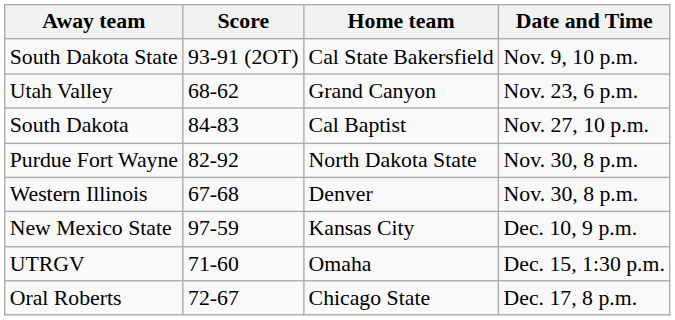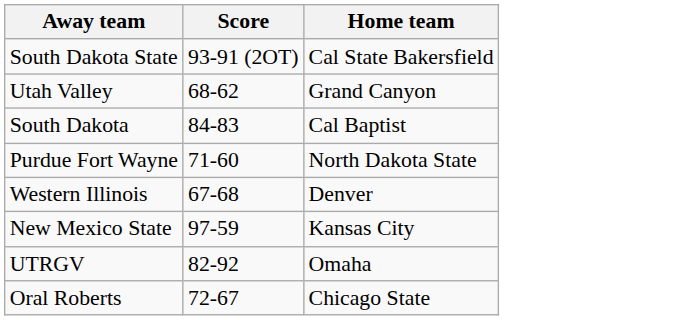- column: Date and Time | Nov. 9, 10 p.m. | Nov. 23, 6 p.m. | Nov. 27, 10 p.m. | Nov. 30, 8 p.m. | Nov. 30, 8 p.m. | Dec. 10, 9 p.m. | Dec. 15, 1:30 p.m. | Dec. 17, 8 p.m.
Purdue Fort Wayne | Score: 82-92 -> 71-60
UTRGV | Score: 71-60 -> 82-92
